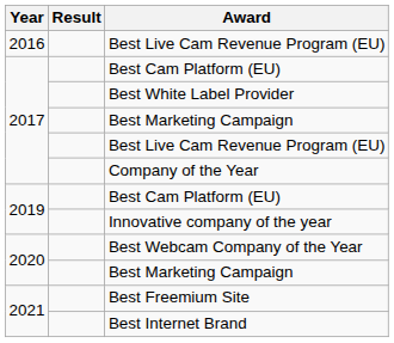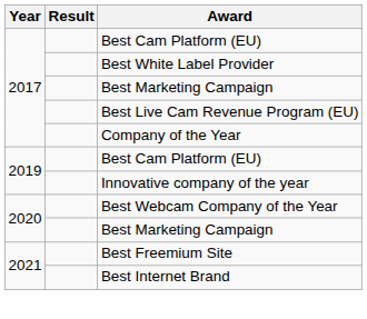- row: 2016 | Best Live Cam Revenue Program (EU)
